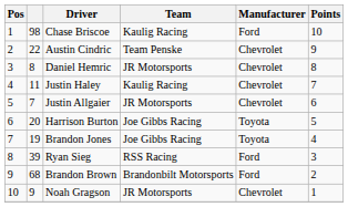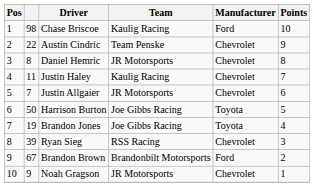Harrison Burton | column 2: 20 -> 50
Ryan Sieg | Manufacturer: Ford -> Chevrolet
Brandon Brown | column 2: 68 -> 67
